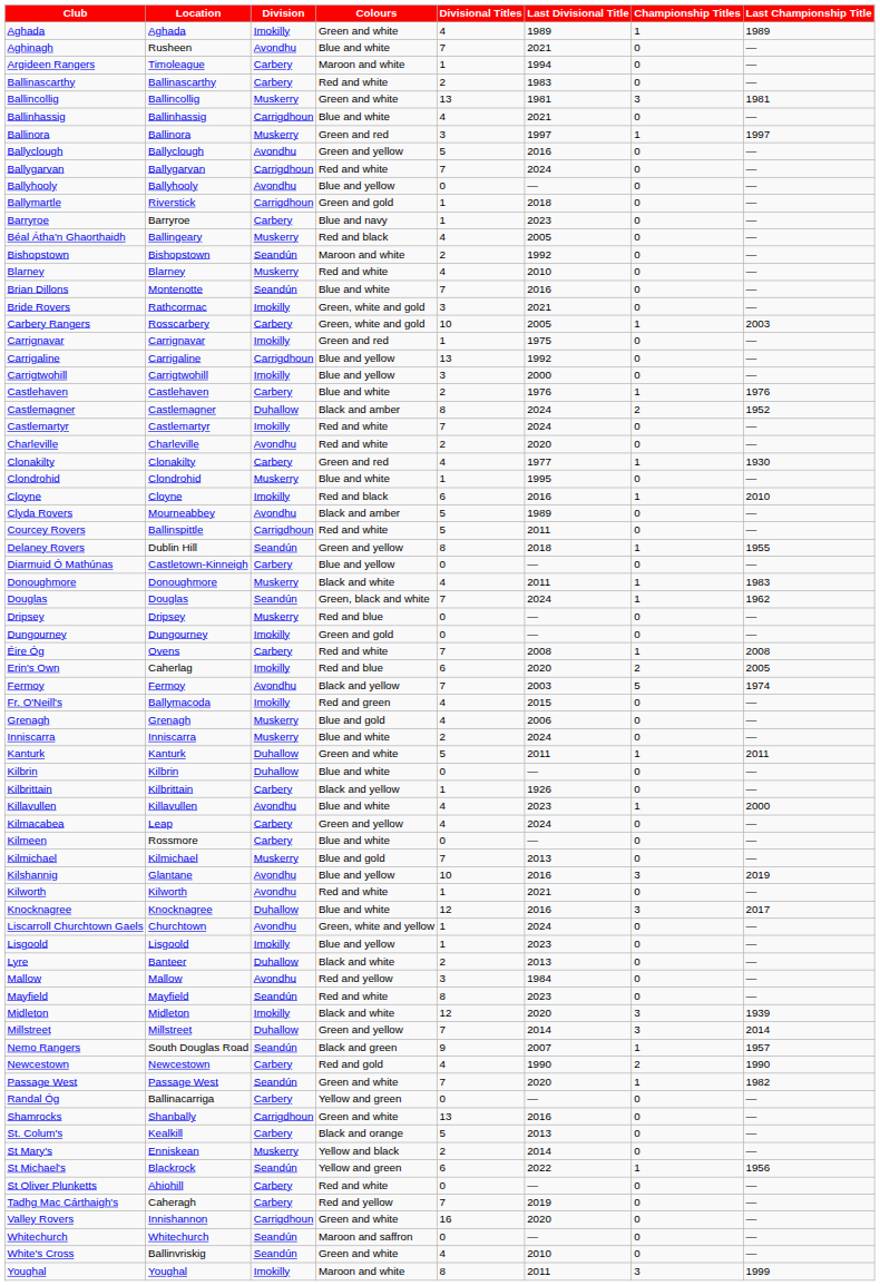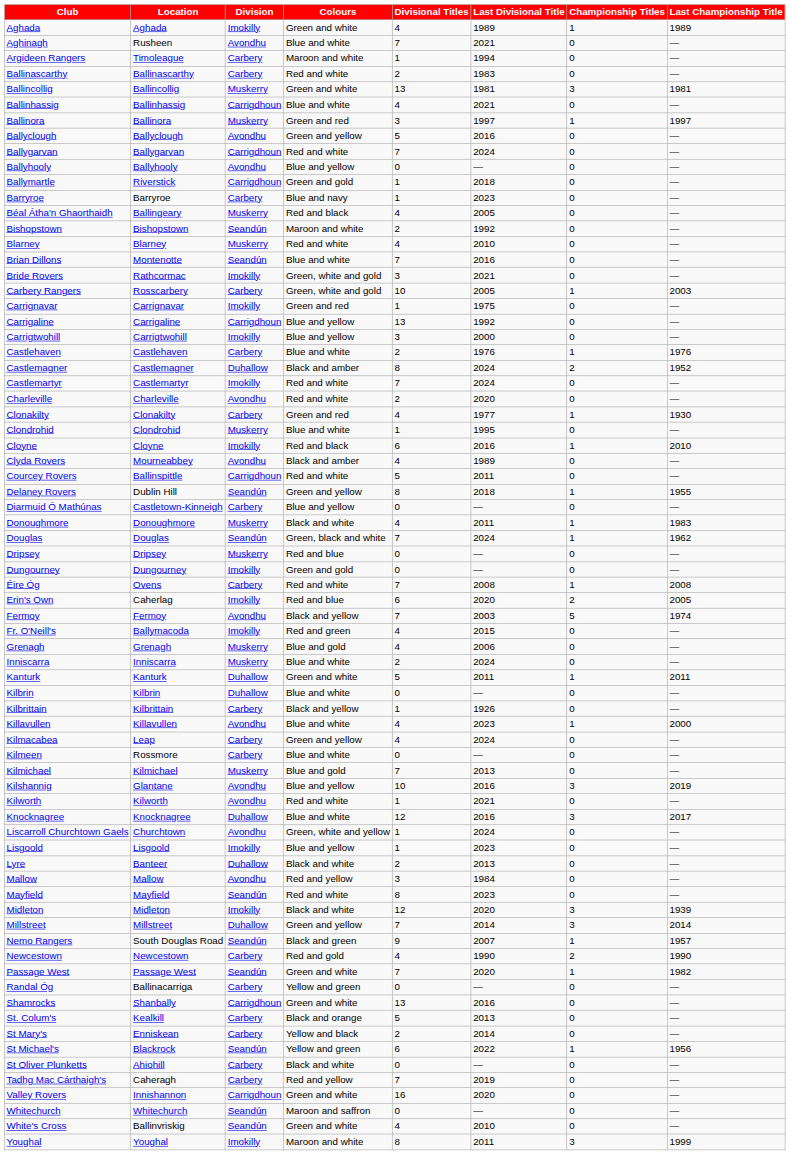Clyda Rovers | Divisional Titles: 5 -> 4
St Mary's | Division: Muskerry -> Carbery
St Oliver Plunketts | Colours: Red and white -> Black and white
